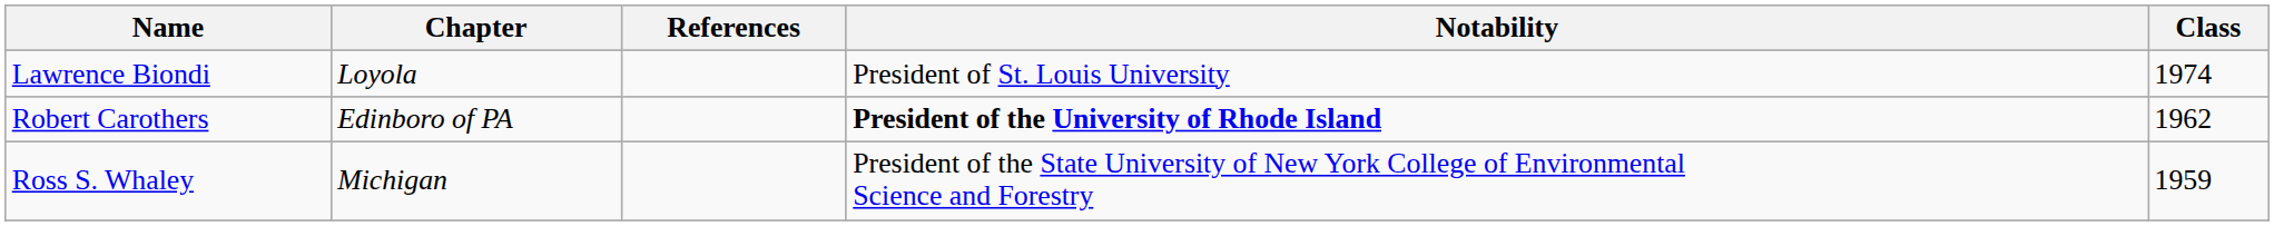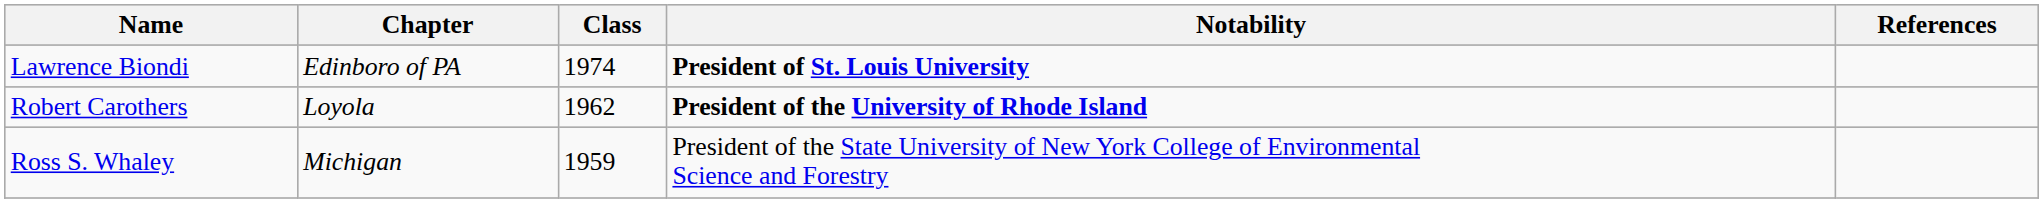columns swapped: Class <-> References
Lawrence Biondi | Chapter: Loyola -> Edinboro of PA
Lawrence Biondi | Notability: normal -> bold
Robert Carothers | Chapter: Edinboro of PA -> Loyola
